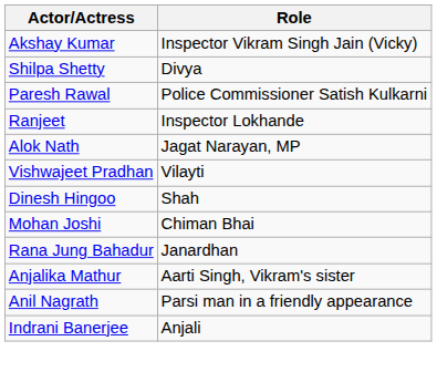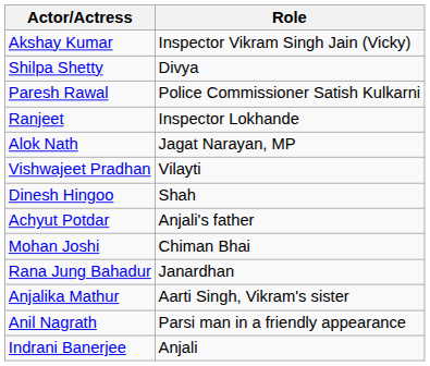+ row: Achyut Potdar | Anjali's father
